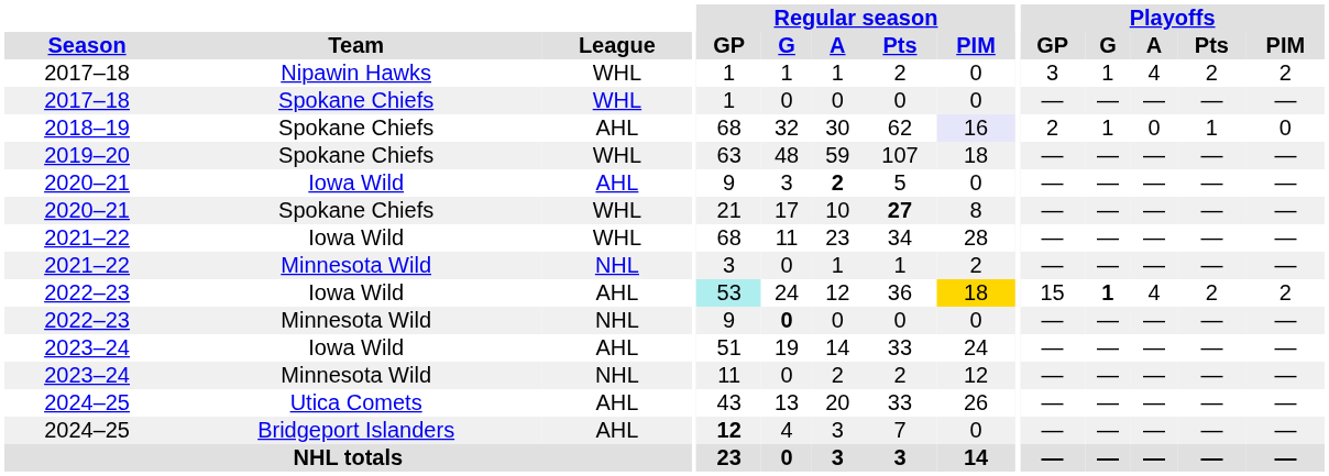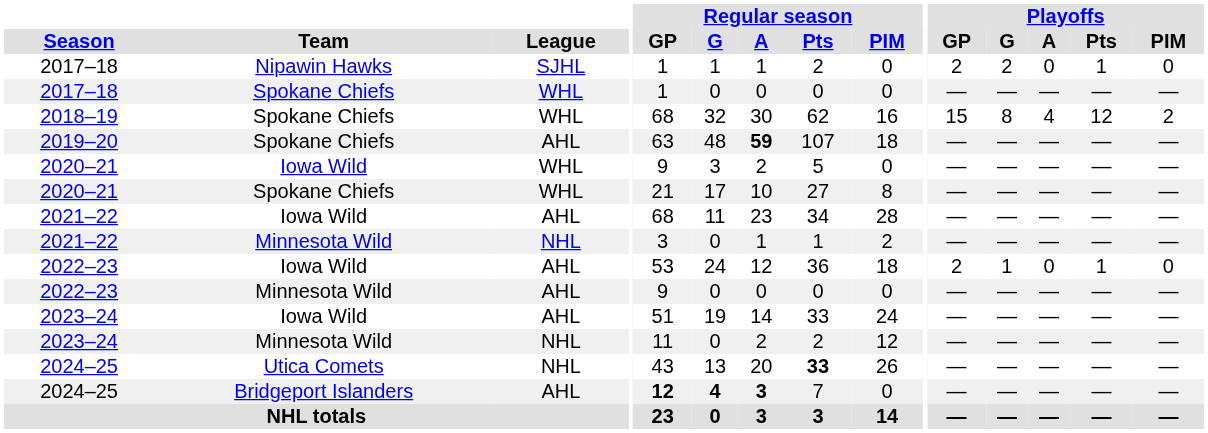2017–18 / Nipawin Hawks | League: WHL -> SJHL
2017–18 / Nipawin Hawks | Playoffs / GP: 3 -> 2
2017–18 / Nipawin Hawks | Playoffs / G: 1 -> 2
2017–18 / Nipawin Hawks | Playoffs / A: 4 -> 0
2017–18 / Nipawin Hawks | Playoffs / Pts: 2 -> 1
2017–18 / Nipawin Hawks | Playoffs / PIM: 2 -> 0
2018–19 | League: AHL -> WHL
2018–19 | Regular season / PIM: lavender background -> no background
2018–19 | Playoffs / GP: 2 -> 15
2018–19 | Playoffs / G: 1 -> 8
2018–19 | Playoffs / A: 0 -> 4
2018–19 | Playoffs / Pts: 1 -> 12
2018–19 | Playoffs / PIM: 0 -> 2
2019–20 | League: WHL -> AHL
2019–20 | Regular season / A: normal -> bold
2020–21 / Iowa Wild | League: AHL -> WHL
2020–21 / Iowa Wild | Regular season / A: bold -> normal
2020–21 / Spokane Chiefs | Regular season / Pts: bold -> normal
2021–22 / Iowa Wild | League: WHL -> AHL
2022–23 / Iowa Wild | Regular season / GP: paleturquoise background -> no background
2022–23 / Iowa Wild | Regular season / PIM: gold background -> no background
2022–23 / Iowa Wild | Playoffs / GP: 15 -> 2
2022–23 / Iowa Wild | Playoffs / G: bold -> normal
2022–23 / Iowa Wild | Playoffs / A: 4 -> 0
2022–23 / Iowa Wild | Playoffs / Pts: 2 -> 1
2022–23 / Iowa Wild | Playoffs / PIM: 2 -> 0
2022–23 / Minnesota Wild | League: NHL -> AHL
2022–23 / Minnesota Wild | Regular season / G: bold -> normal
2024–25 / Utica Comets | League: AHL -> NHL
2024–25 / Utica Comets | Regular season / Pts: normal -> bold
2024–25 / Bridgeport Islanders | Regular season / G: normal -> bold
2024–25 / Bridgeport Islanders | Regular season / A: normal -> bold
